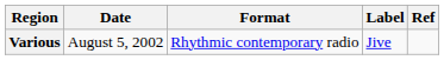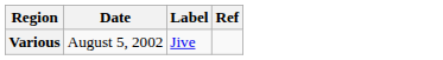- column: Format | Rhythmic contemporary radio
